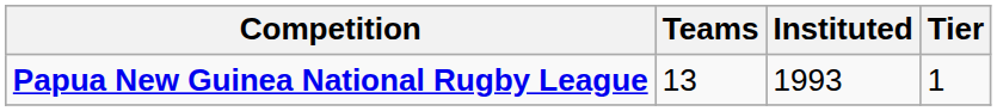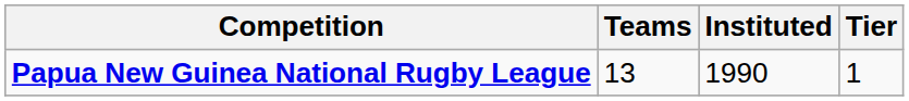Papua New Guinea National Rugby League | Instituted: 1993 -> 1990
